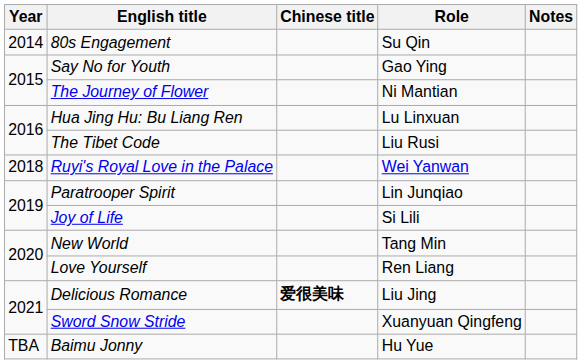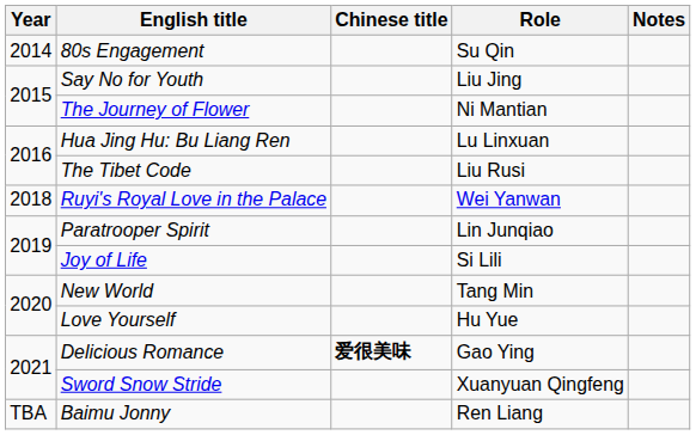Say No for Youth | Role: Gao Ying -> Liu Jing
Love Yourself | Role: Ren Liang -> Hu Yue
Delicious Romance | Role: Liu Jing -> Gao Ying
Baimu Jonny | Role: Hu Yue -> Ren Liang
